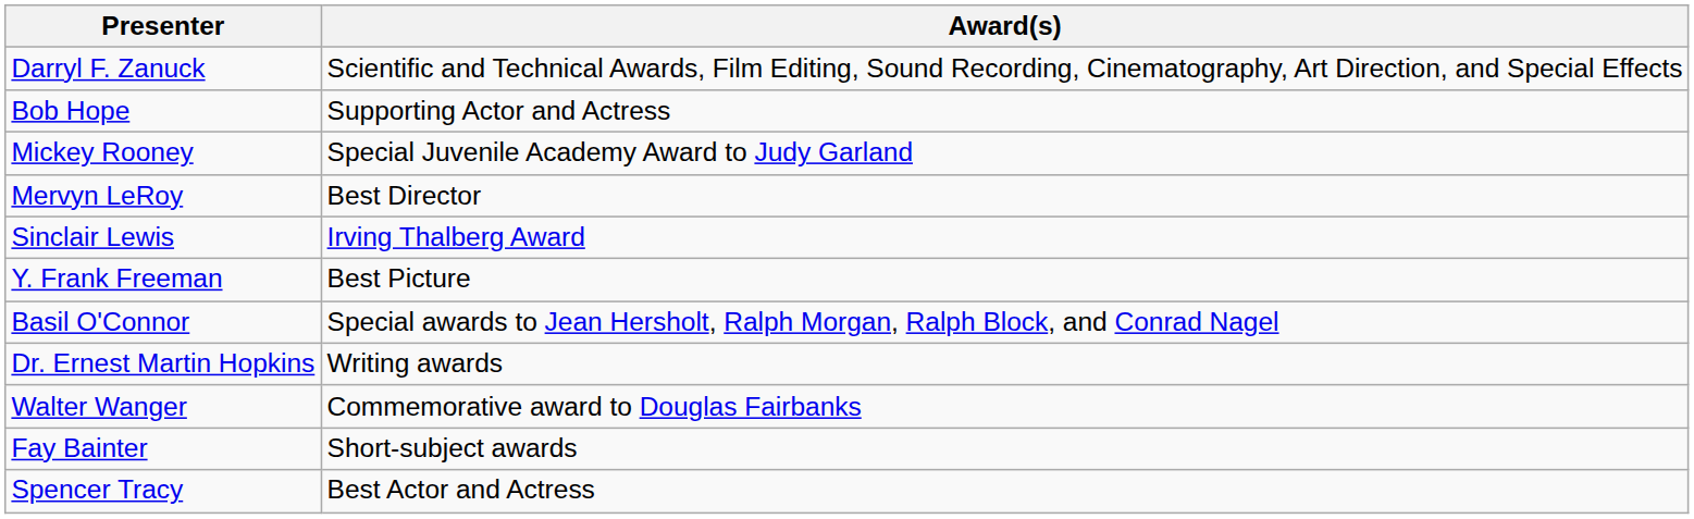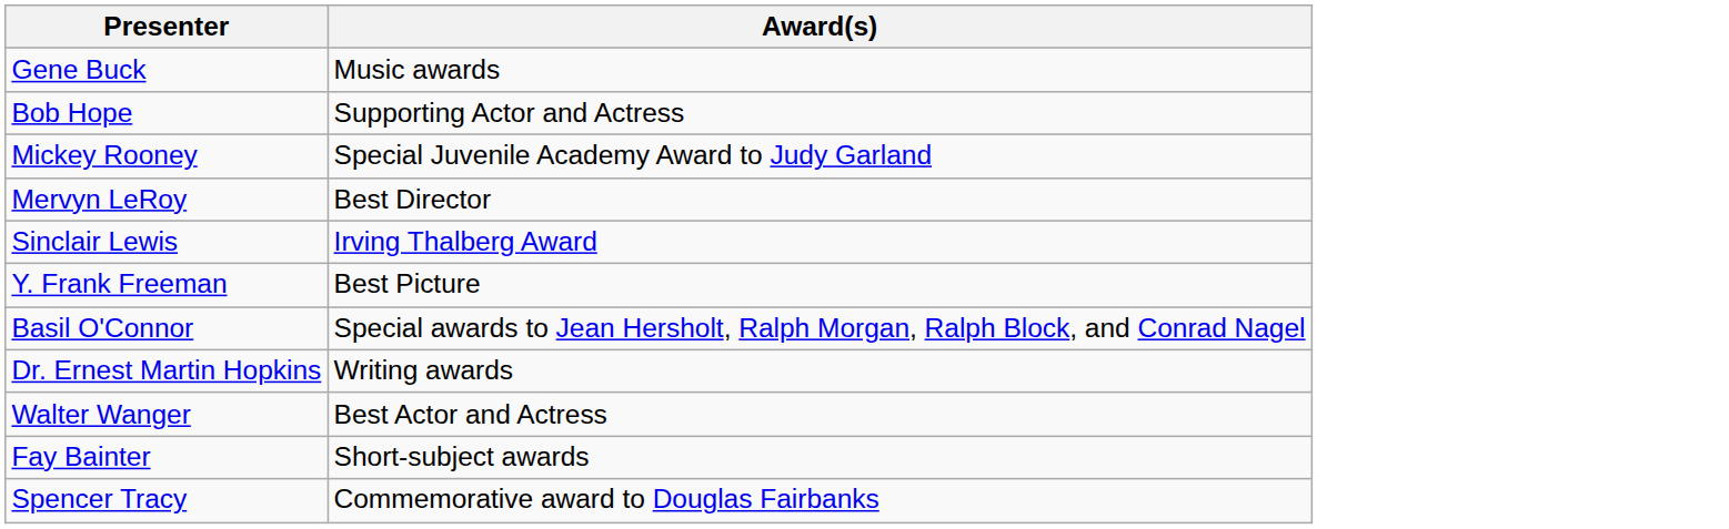- row: Darryl F. Zanuck | Scientific and Technical Awards, Film Editing, Sound Recording, Cinematography, Art Direction, and Special Effects
+ row: Gene Buck | Music awards
Walter Wanger | Award(s): Commemorative award to Douglas Fairbanks -> Best Actor and Actress
Spencer Tracy | Award(s): Best Actor and Actress -> Commemorative award to Douglas Fairbanks
